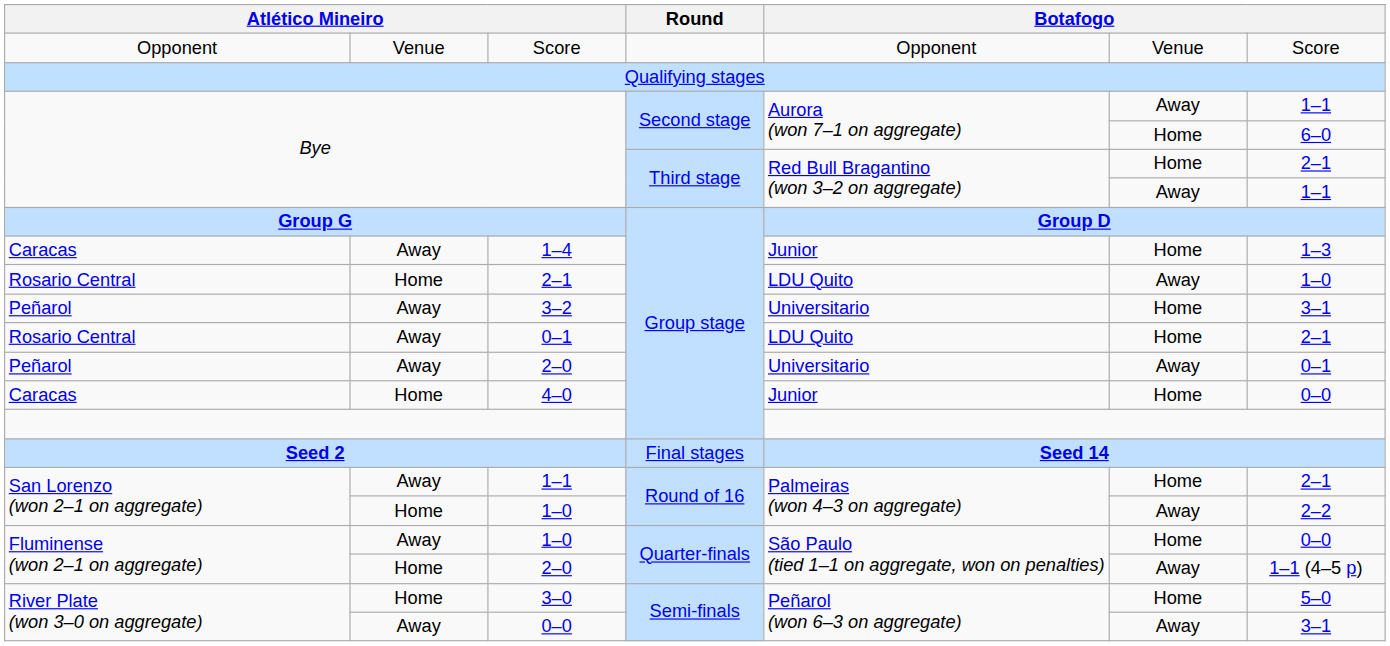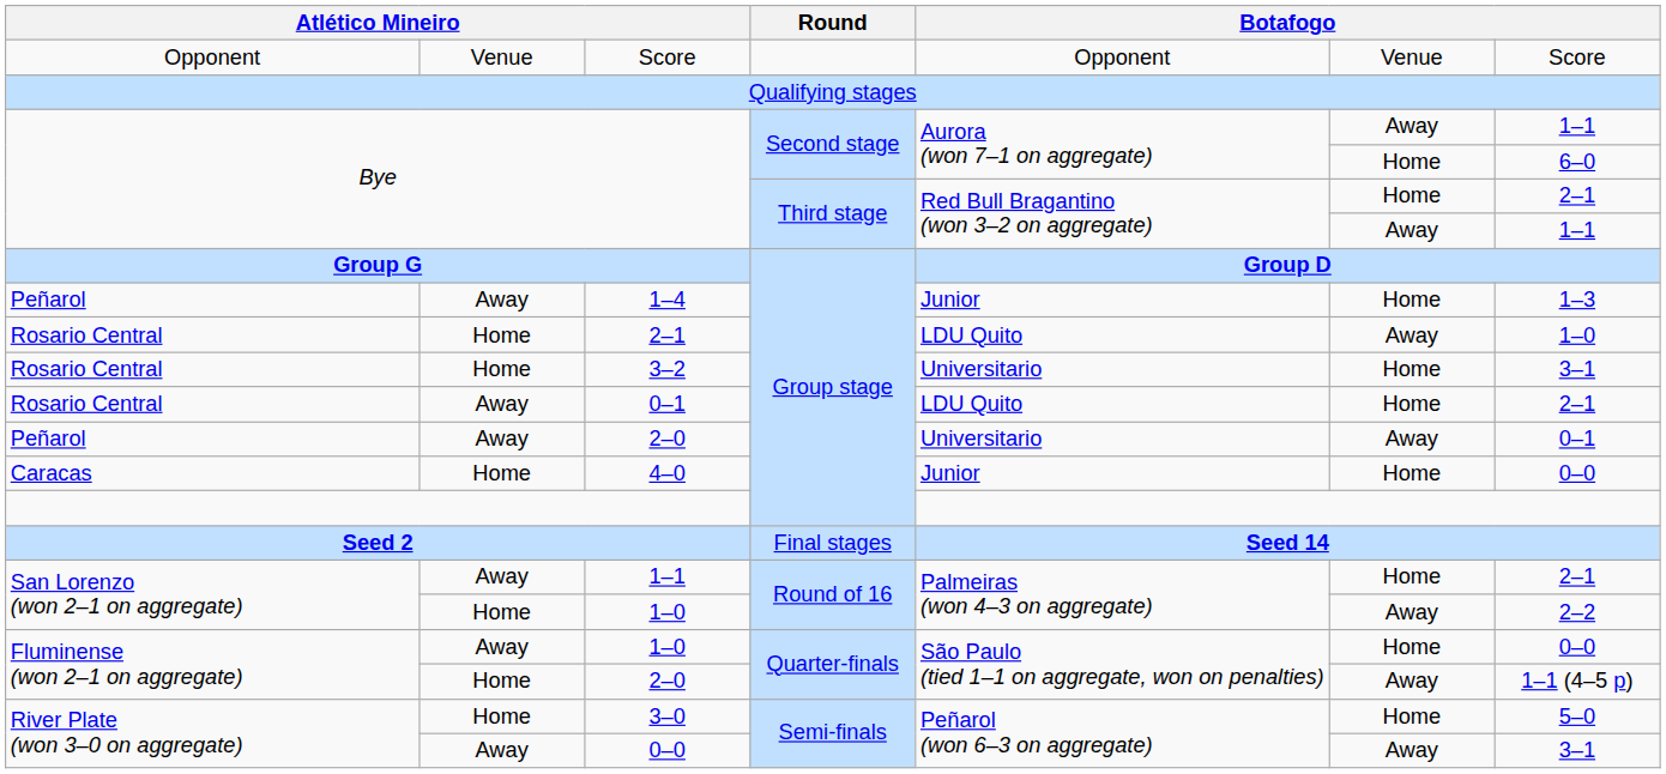1–4 | column 1: Caracas -> Peñarol
3–2 | column 1: Peñarol -> Rosario Central
3–2 | column 2: Away -> Home
